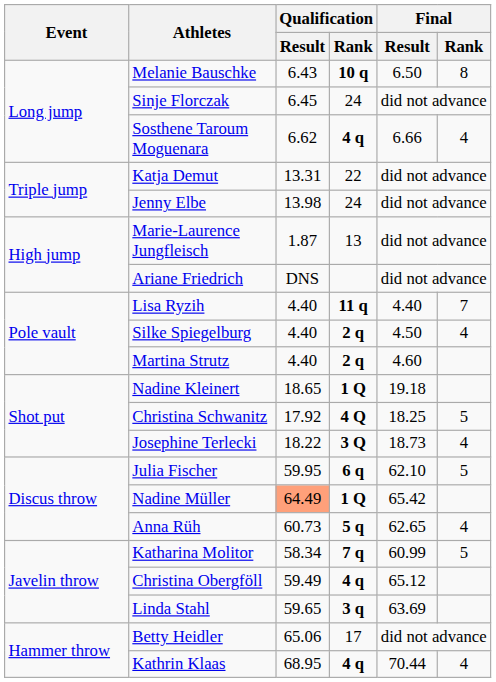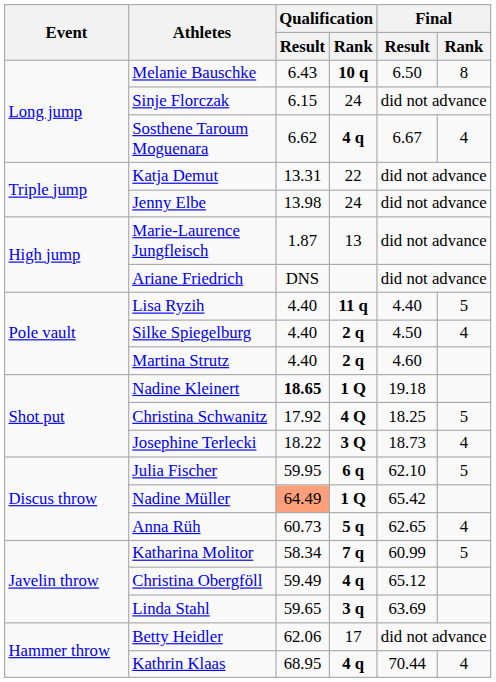Sinje Florczak | Qualification / Result: 6.45 -> 6.15
Sosthene Taroum Moguenara | Final / Result: 6.66 -> 6.67
Lisa Ryzih | Final / Rank: 7 -> 5
Nadine Kleinert | Qualification / Result: normal -> bold
Betty Heidler | Qualification / Result: 65.06 -> 62.06
